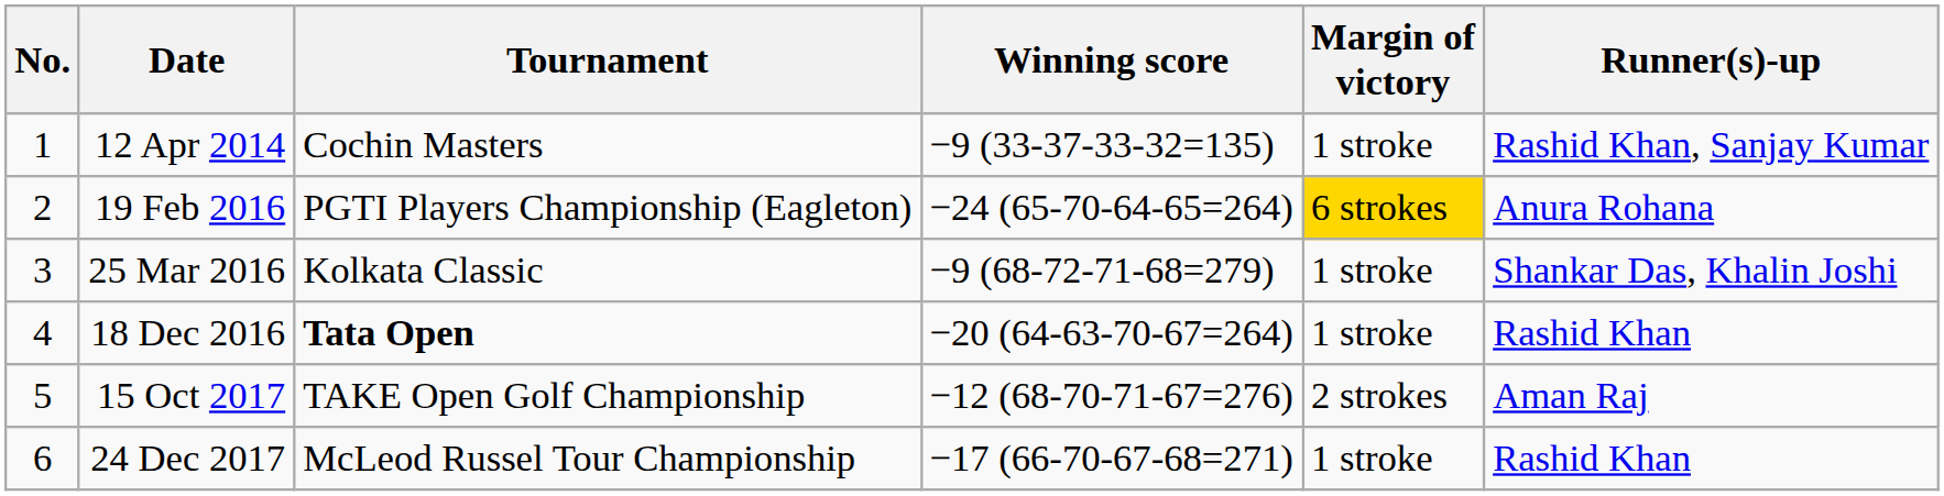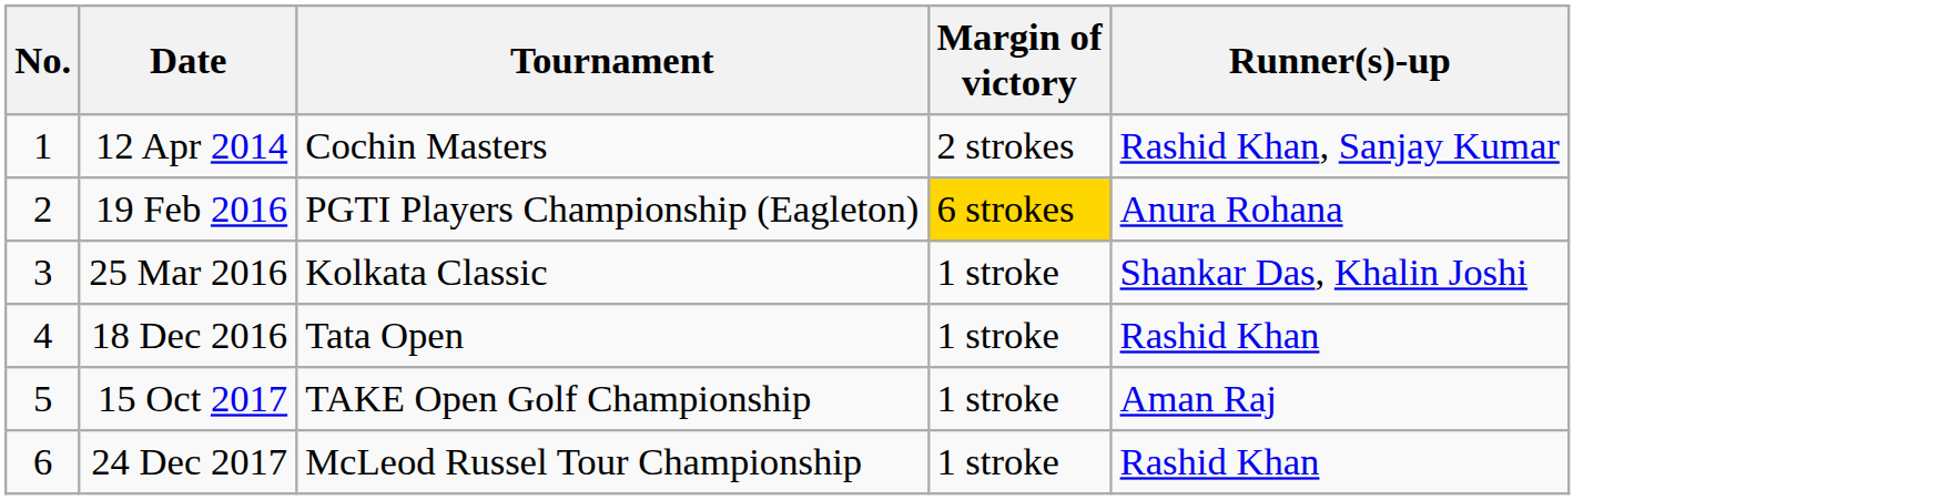- column: Winning score | −9 (33-37-33-32=135) | −24 (65-70-64-65=264) | −9 (68-72-71-68=279) | −20 (64-63-70-67=264) | −12 (68-70-71-67=276) | −17 (66-70-67-68=271)
12 Apr 2014 | Margin of victory: 1 stroke -> 2 strokes
18 Dec 2016 | Tournament: bold -> normal
15 Oct 2017 | Margin of victory: 2 strokes -> 1 stroke
